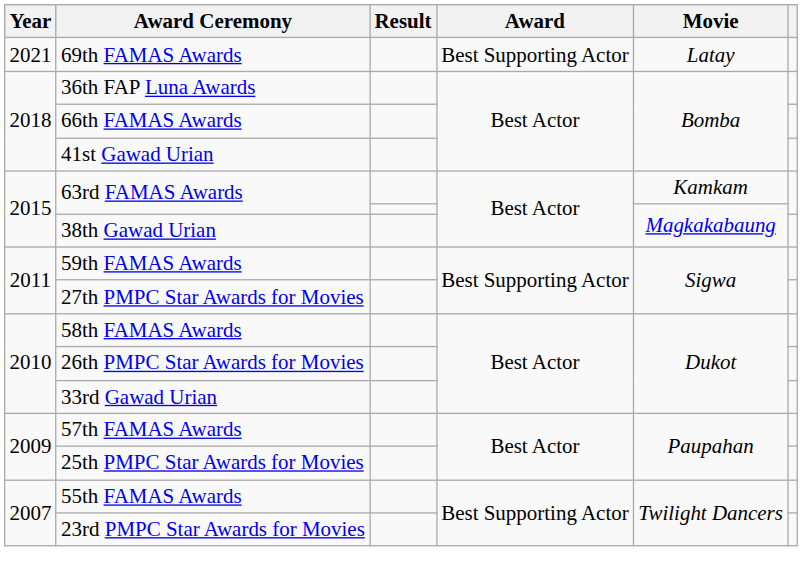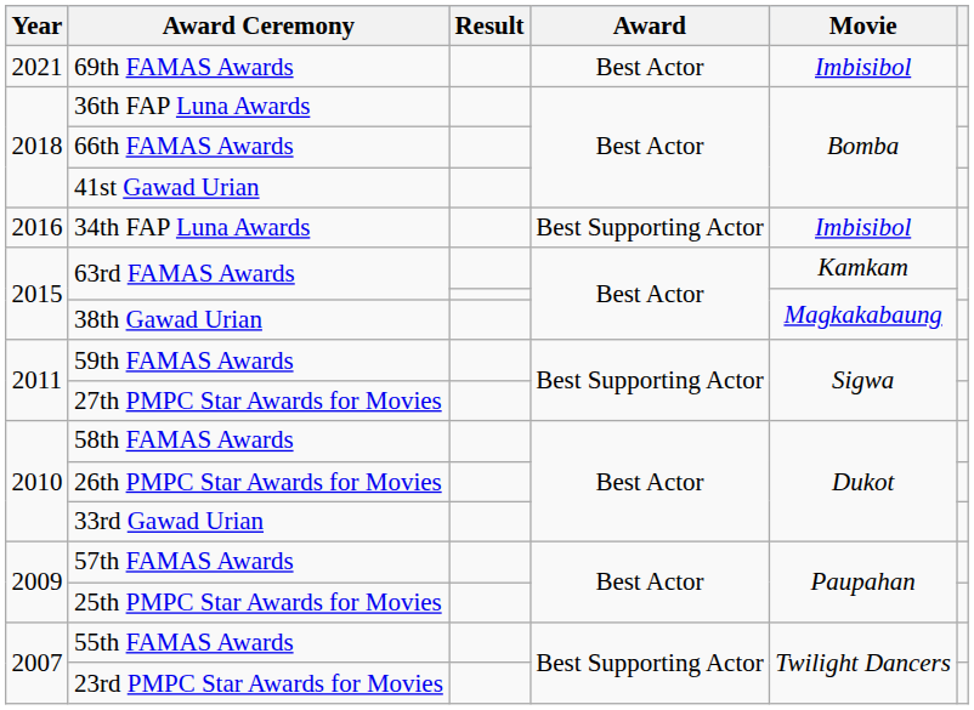69th FAMAS Awards | Award: Best Supporting Actor -> Best Actor
69th FAMAS Awards | Movie: Latay -> Imbisibol
+ row: 2016 | 34th FAP Luna Awards | Best Supporting Actor | Imbisibol
